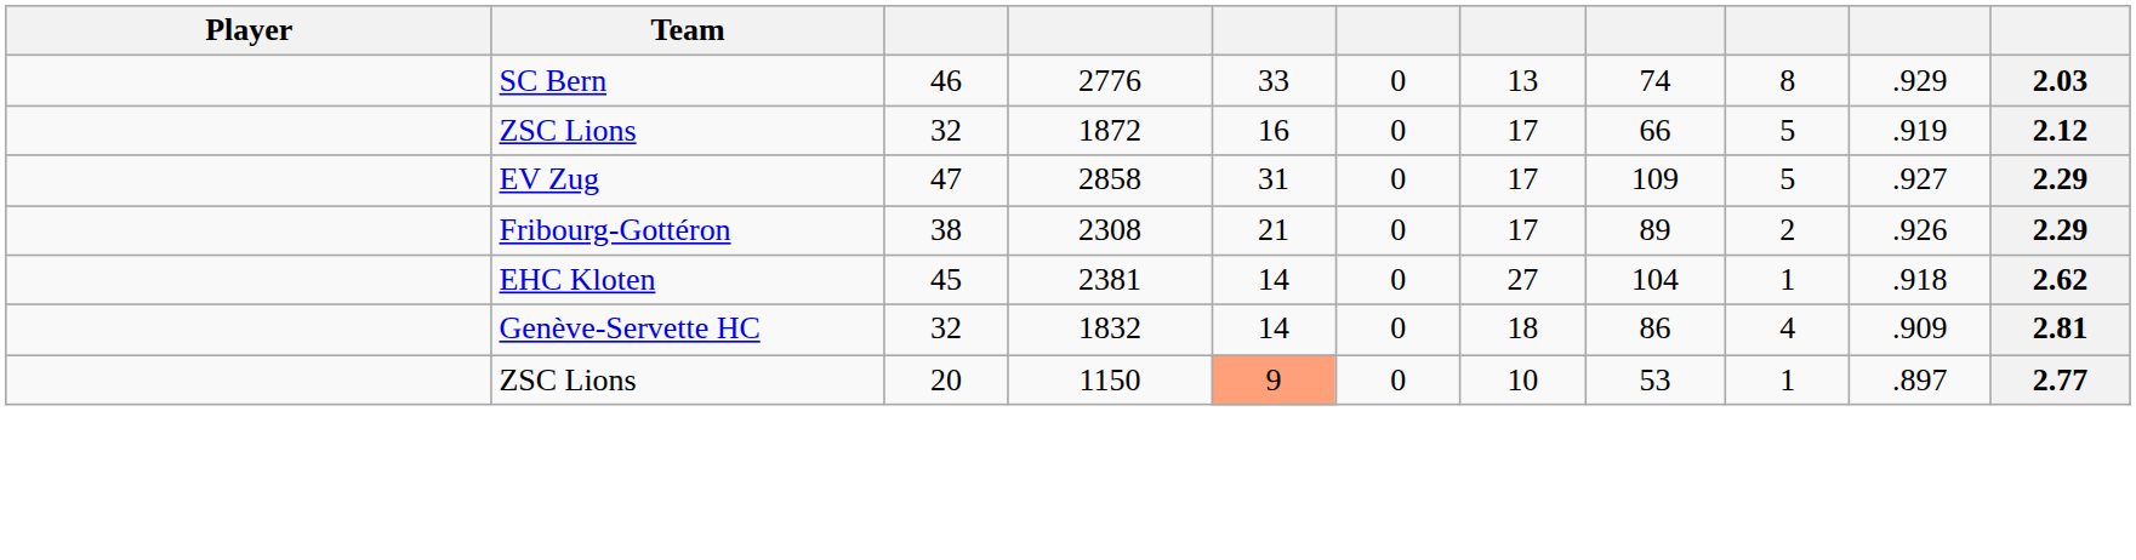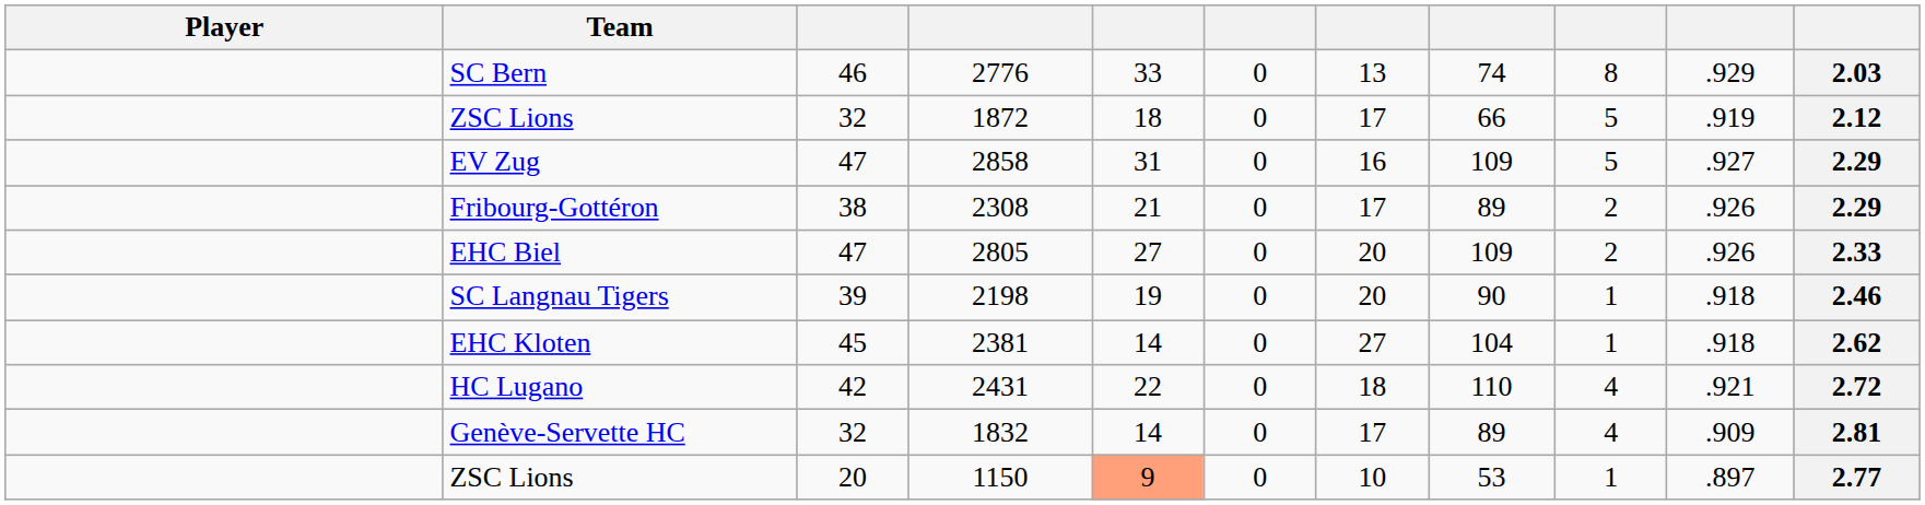ZSC Lions / 1872 | column 5: 16 -> 18
EV Zug | column 7: 17 -> 16
+ row: EHC Biel | 47 | 2805 | 27 | 0 | 20 | 109 | 2 | .926 | 2.33
+ row: SC Langnau Tigers | 39 | 2198 | 19 | 0 | 20 | 90 | 1 | .918 | 2.46
+ row: HC Lugano | 42 | 2431 | 22 | 0 | 18 | 110 | 4 | .921 | 2.72
Genève-Servette HC | column 7: 18 -> 17
Genève-Servette HC | column 8: 86 -> 89
